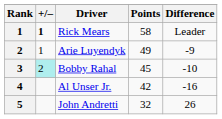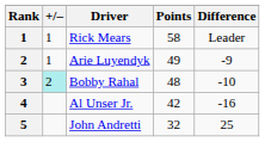Rick Mears | +/–: bold -> normal
Bobby Rahal | Points: 45 -> 48
John Andretti | Difference: 26 -> 25
